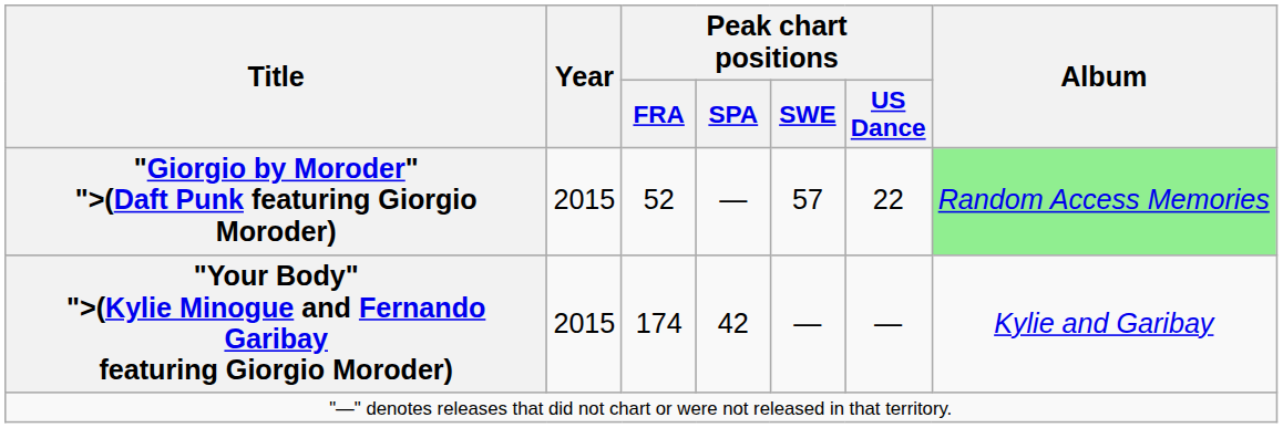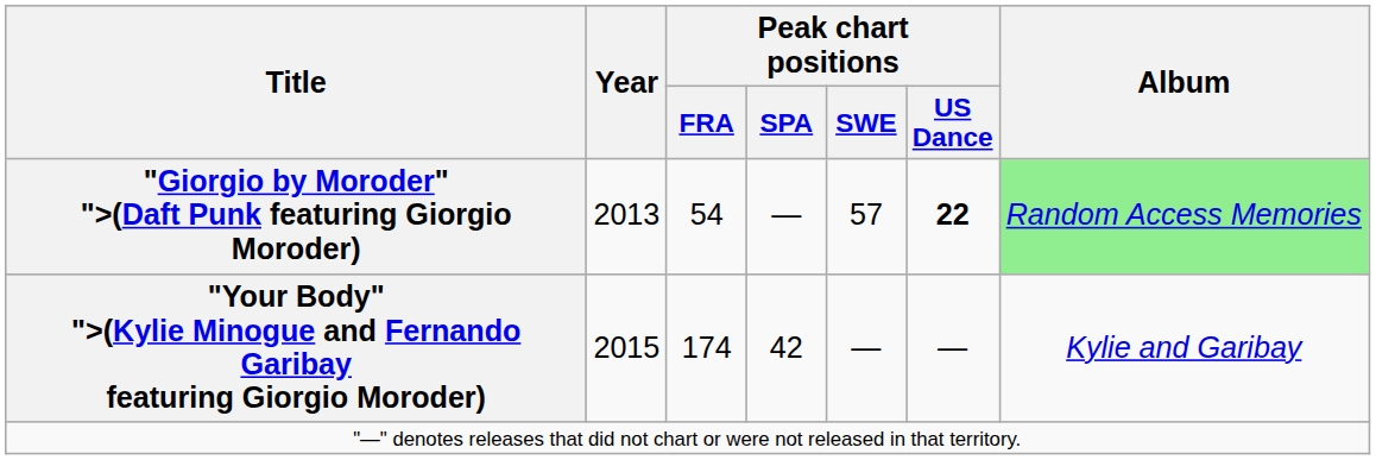"Giorgio by Moroder" ">(Daft Punk featuring Giorgio Moroder) | Year: 2015 -> 2013
"Giorgio by Moroder" ">(Daft Punk featuring Giorgio Moroder) | Peak chart positions / FRA: 52 -> 54
"Giorgio by Moroder" ">(Daft Punk featuring Giorgio Moroder) | Peak chart positions / US Dance: normal -> bold
